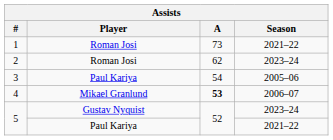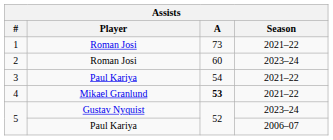2 | A: 62 -> 60
3 | Season: 2005–06 -> 2021–22
4 | Season: 2006–07 -> 2021–22
5 / Paul Kariya | Season: 2021–22 -> 2006–07
